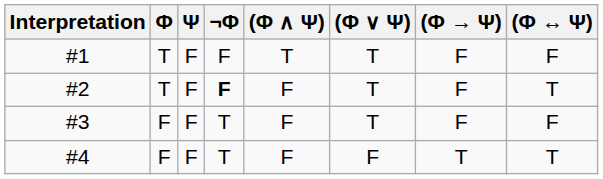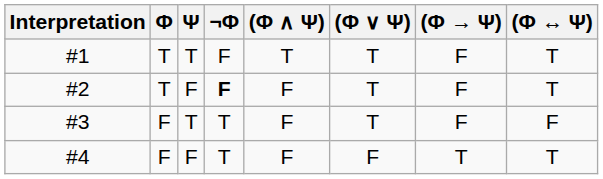#1 | Ψ: F -> T
#1 | (Φ ↔ Ψ): F -> T
#3 | Ψ: F -> T
